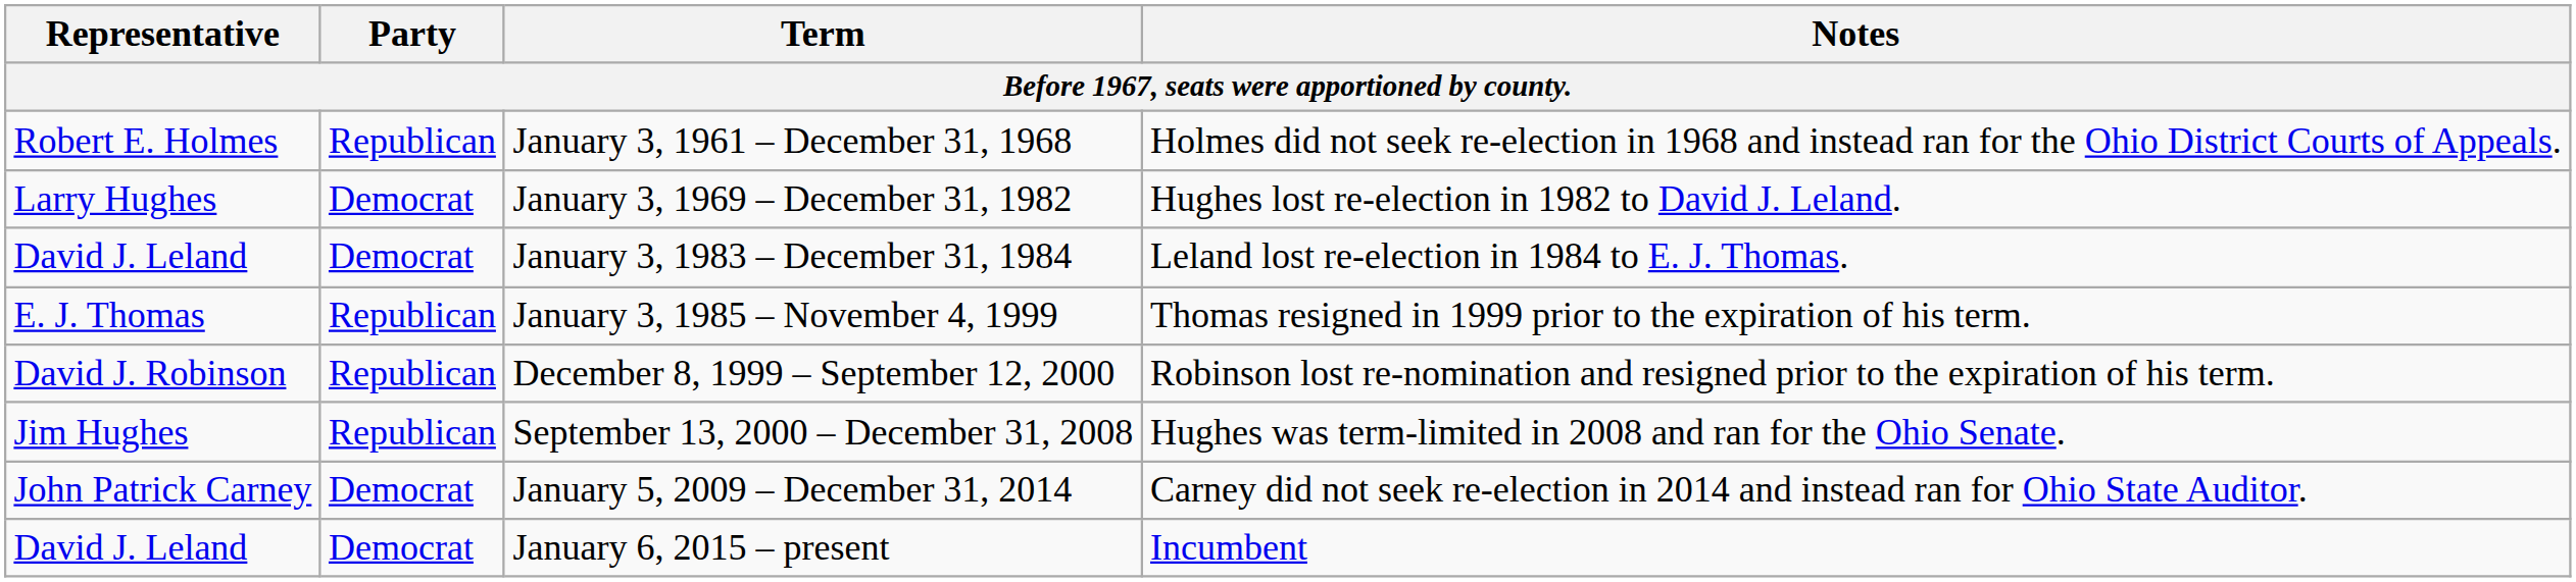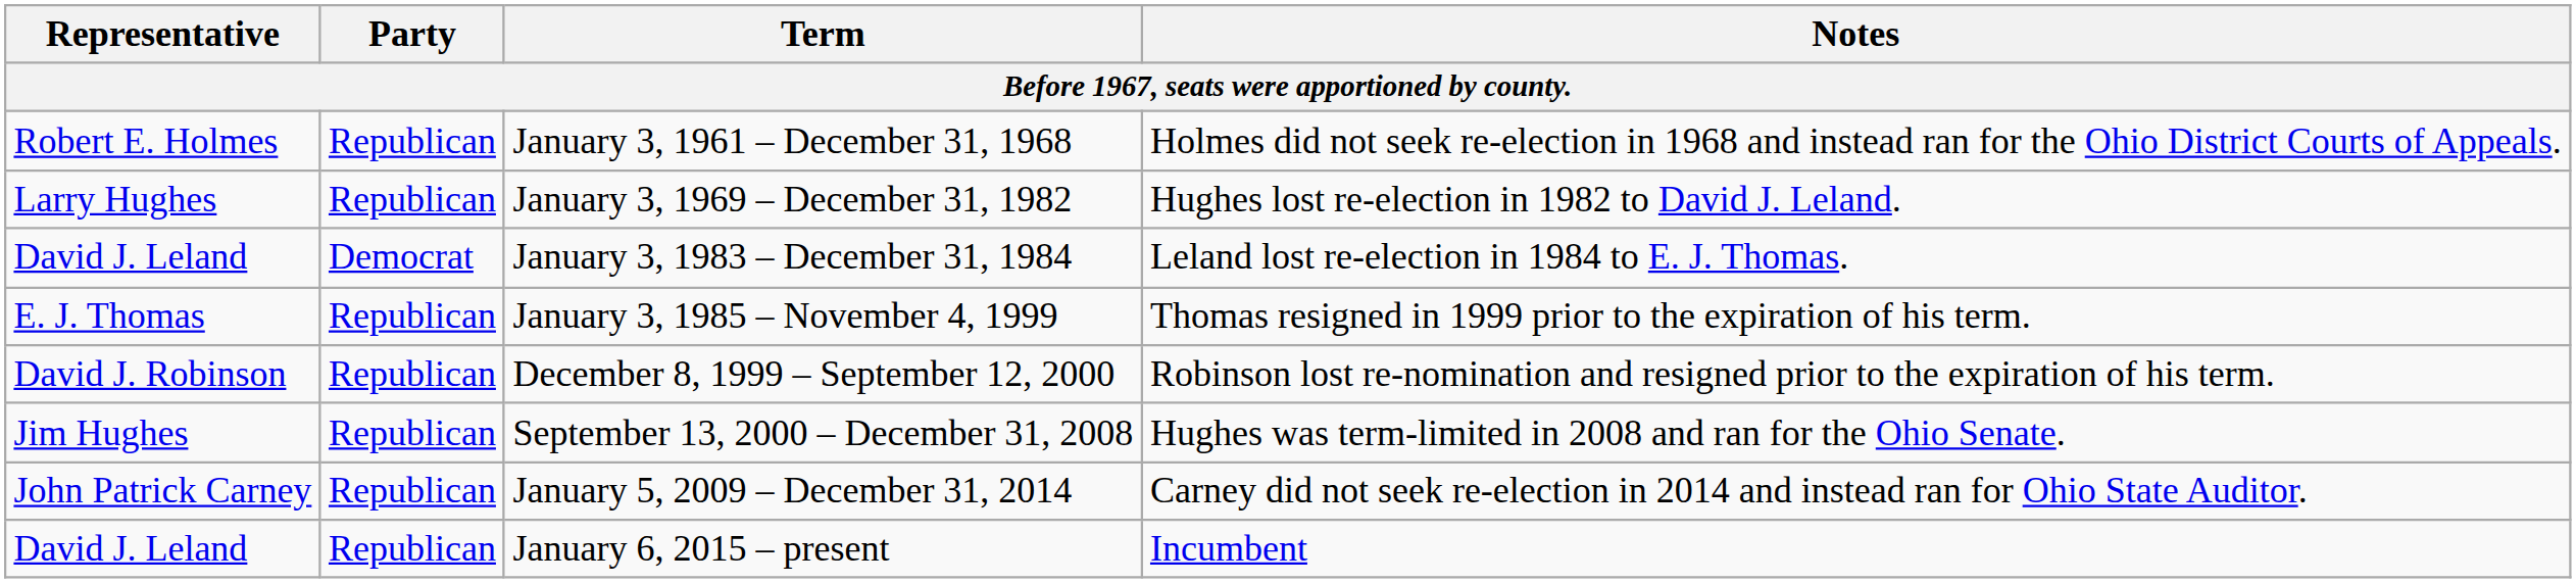January 3, 1969 – December 31, 1982 | Party: Democrat -> Republican
January 5, 2009 – December 31, 2014 | Party: Democrat -> Republican
January 6, 2015 – present | Party: Democrat -> Republican
